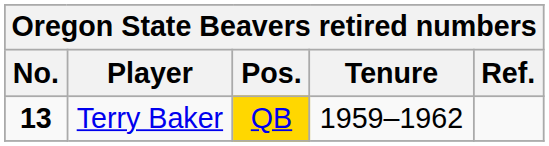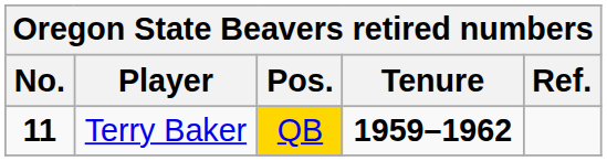Terry Baker | No.: 13 -> 11
Terry Baker | Tenure: normal -> bold
